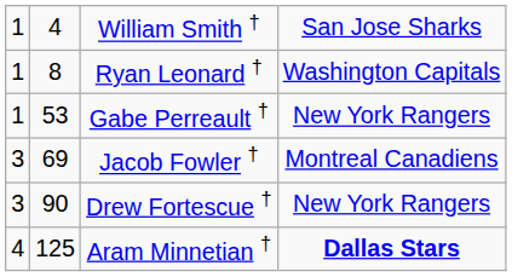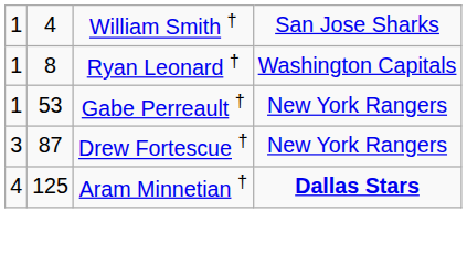- row: 3 | 69 | Jacob Fowler † | Montreal Canadiens
Drew Fortescue † | column 2: 90 -> 87
